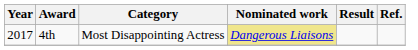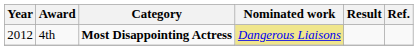4th | Year: 2017 -> 2012
4th | Category: normal -> bold
